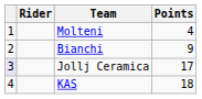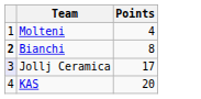- column: Rider
Bianchi | column 1: normal -> bold
Bianchi | Points: 9 -> 8
KAS | Points: 18 -> 20
